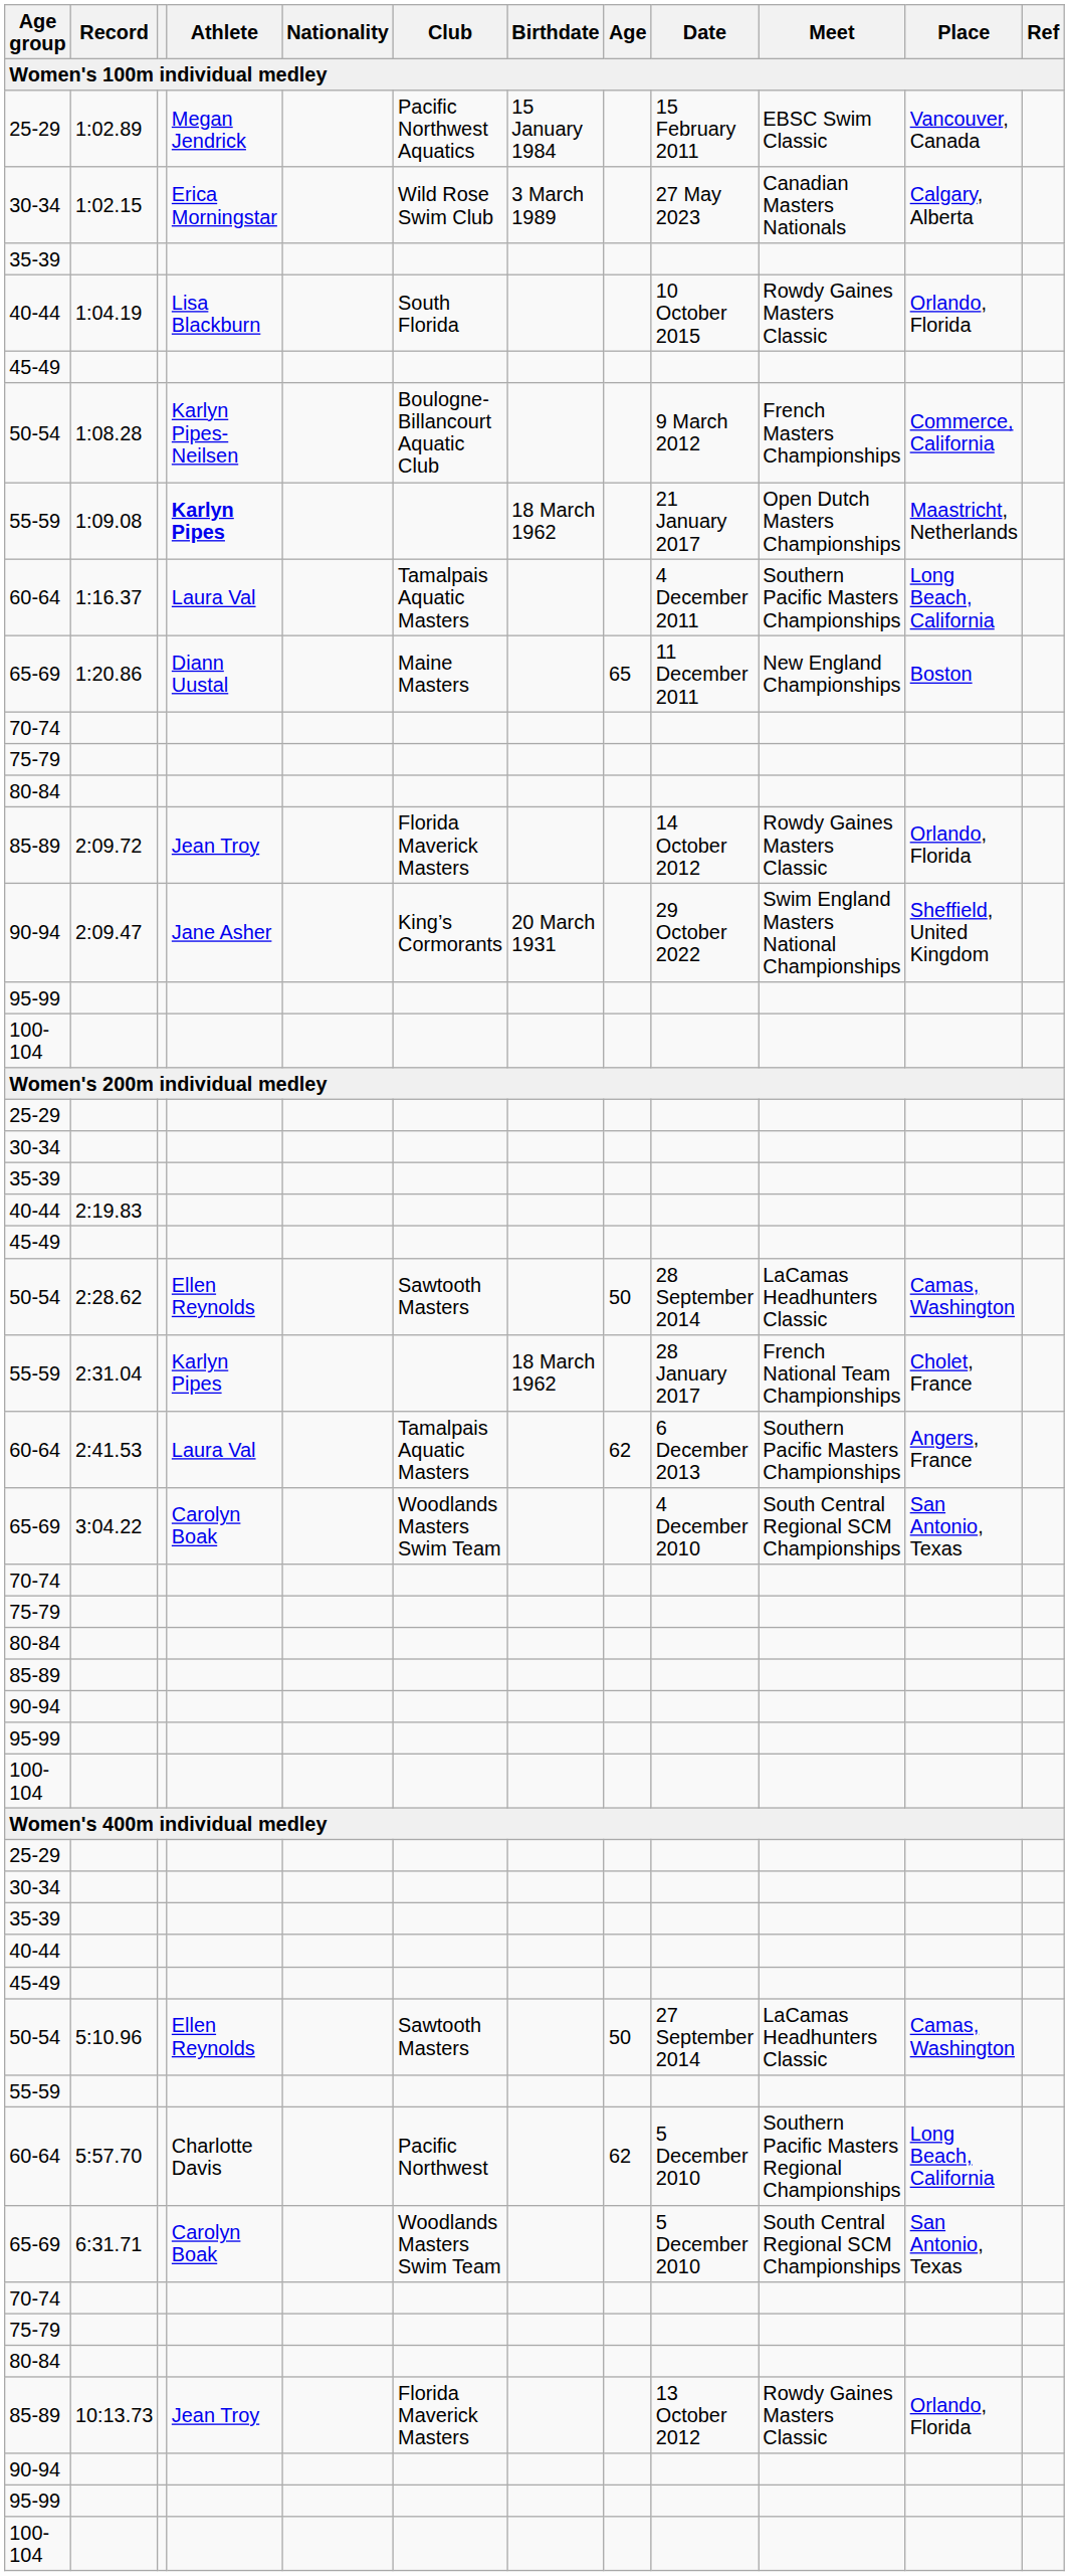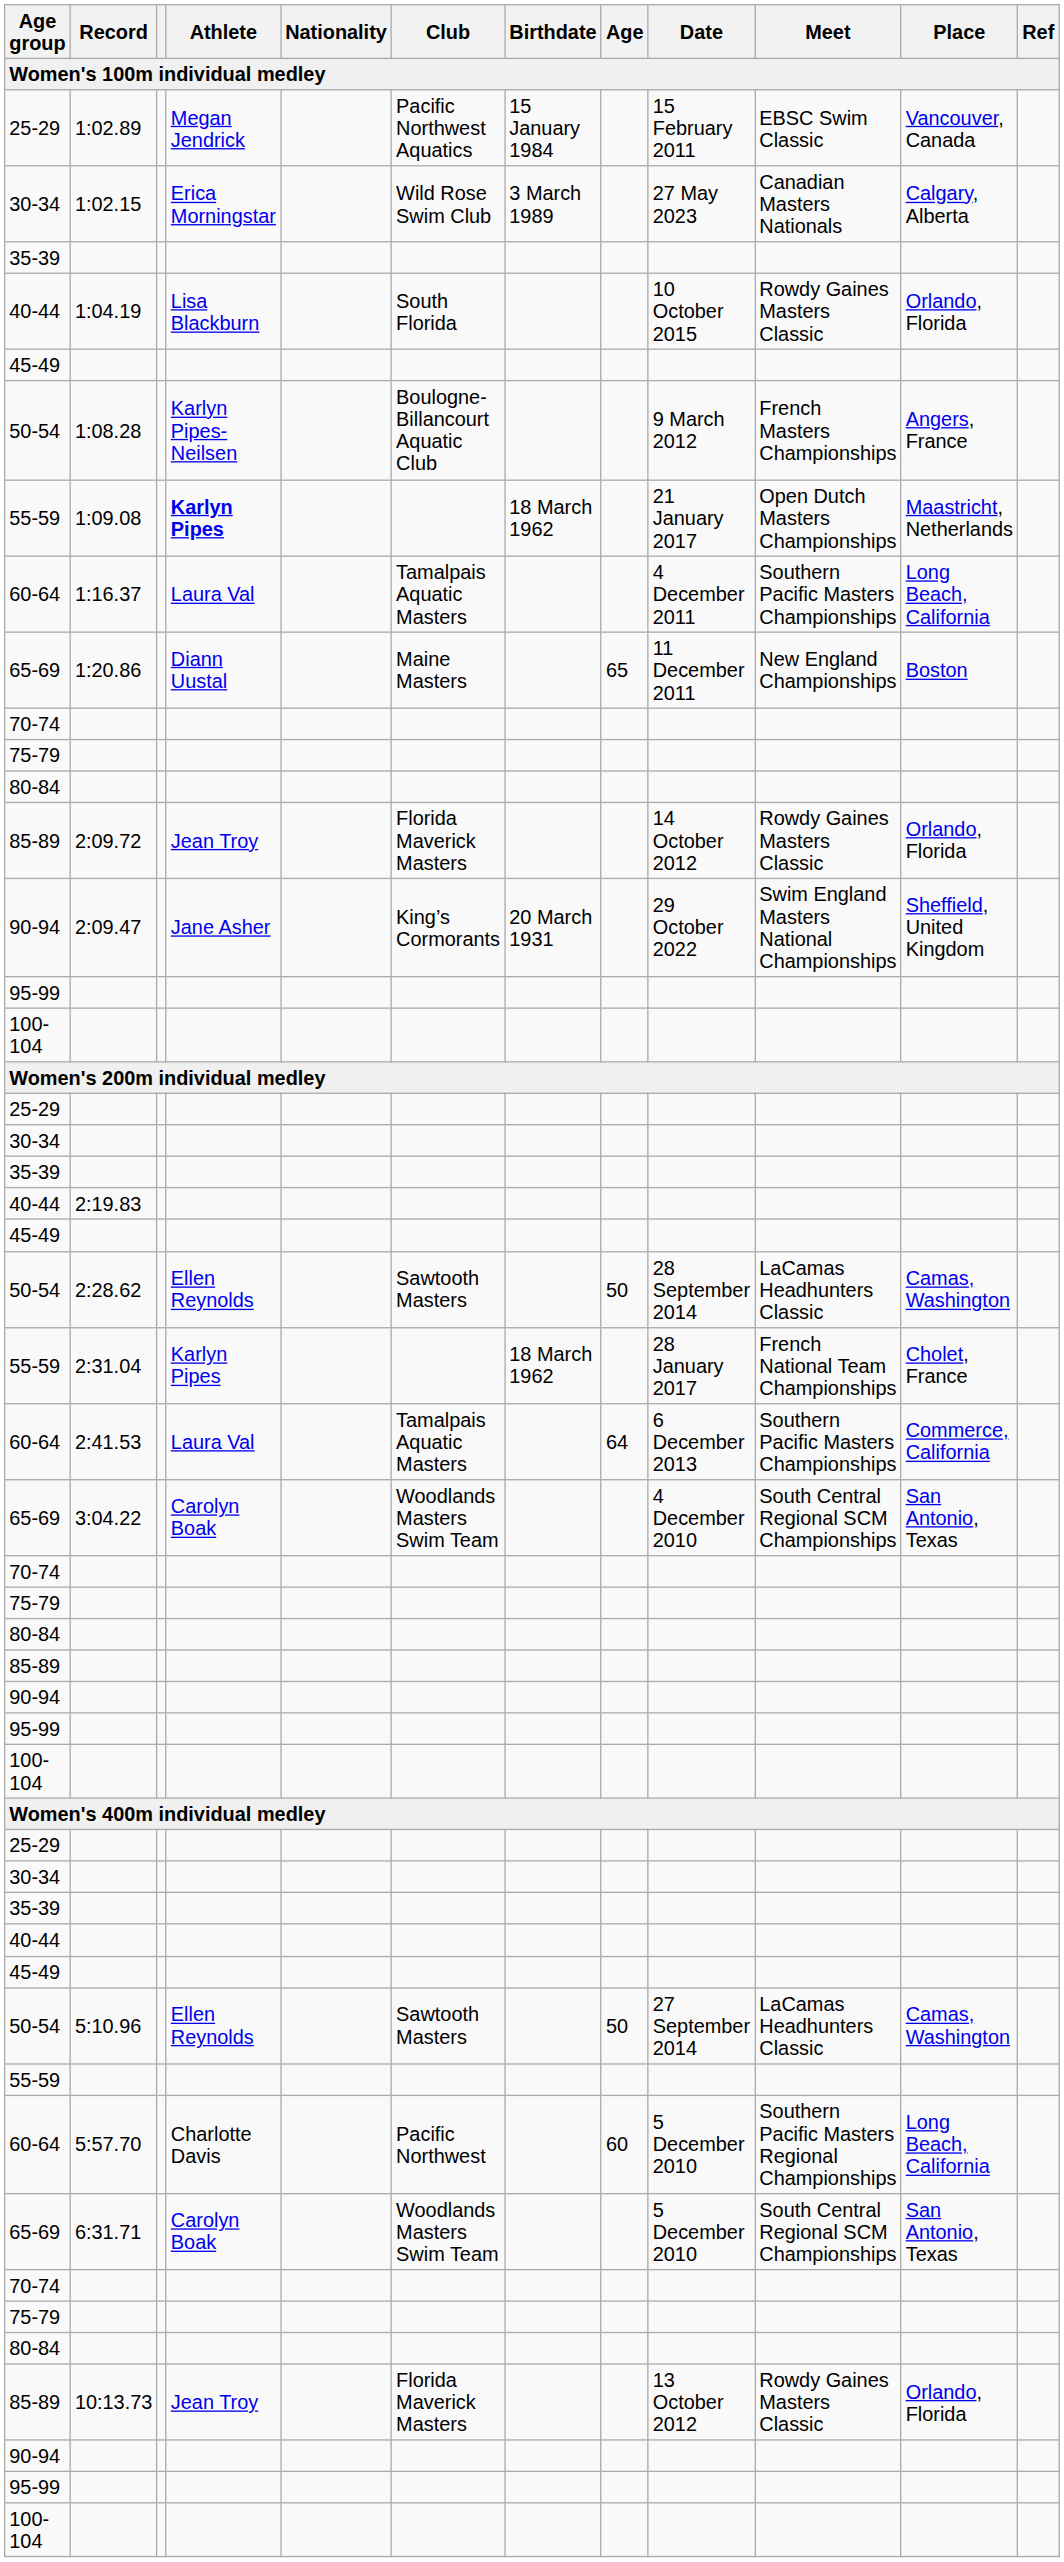1:08.28 | Place: Commerce, California -> Angers, France
2:41.53 | Age: 62 -> 64
2:41.53 | Place: Angers, France -> Commerce, California
5:57.70 | Age: 62 -> 60
